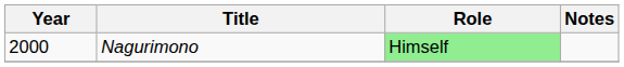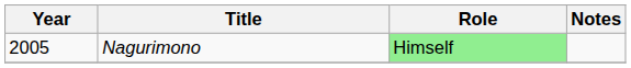Nagurimono | Year: 2000 -> 2005
